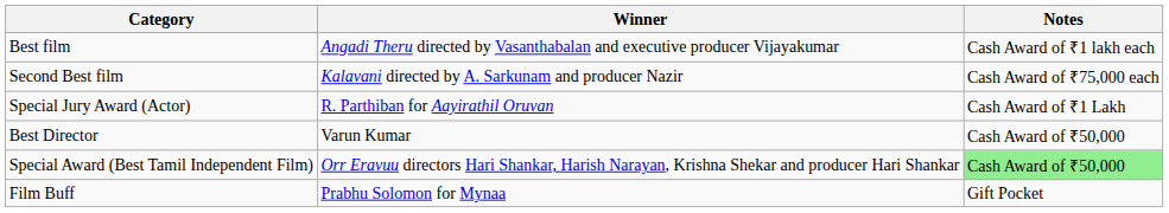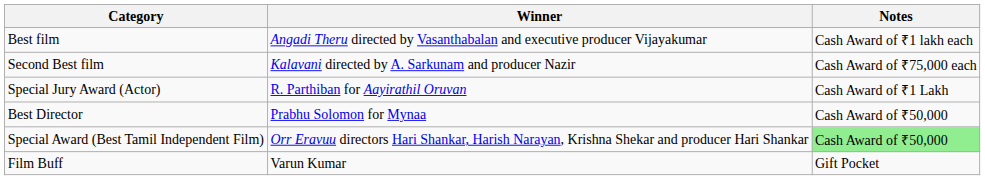Best Director | Winner: Varun Kumar -> Prabhu Solomon for Mynaa
Film Buff | Winner: Prabhu Solomon for Mynaa -> Varun Kumar
